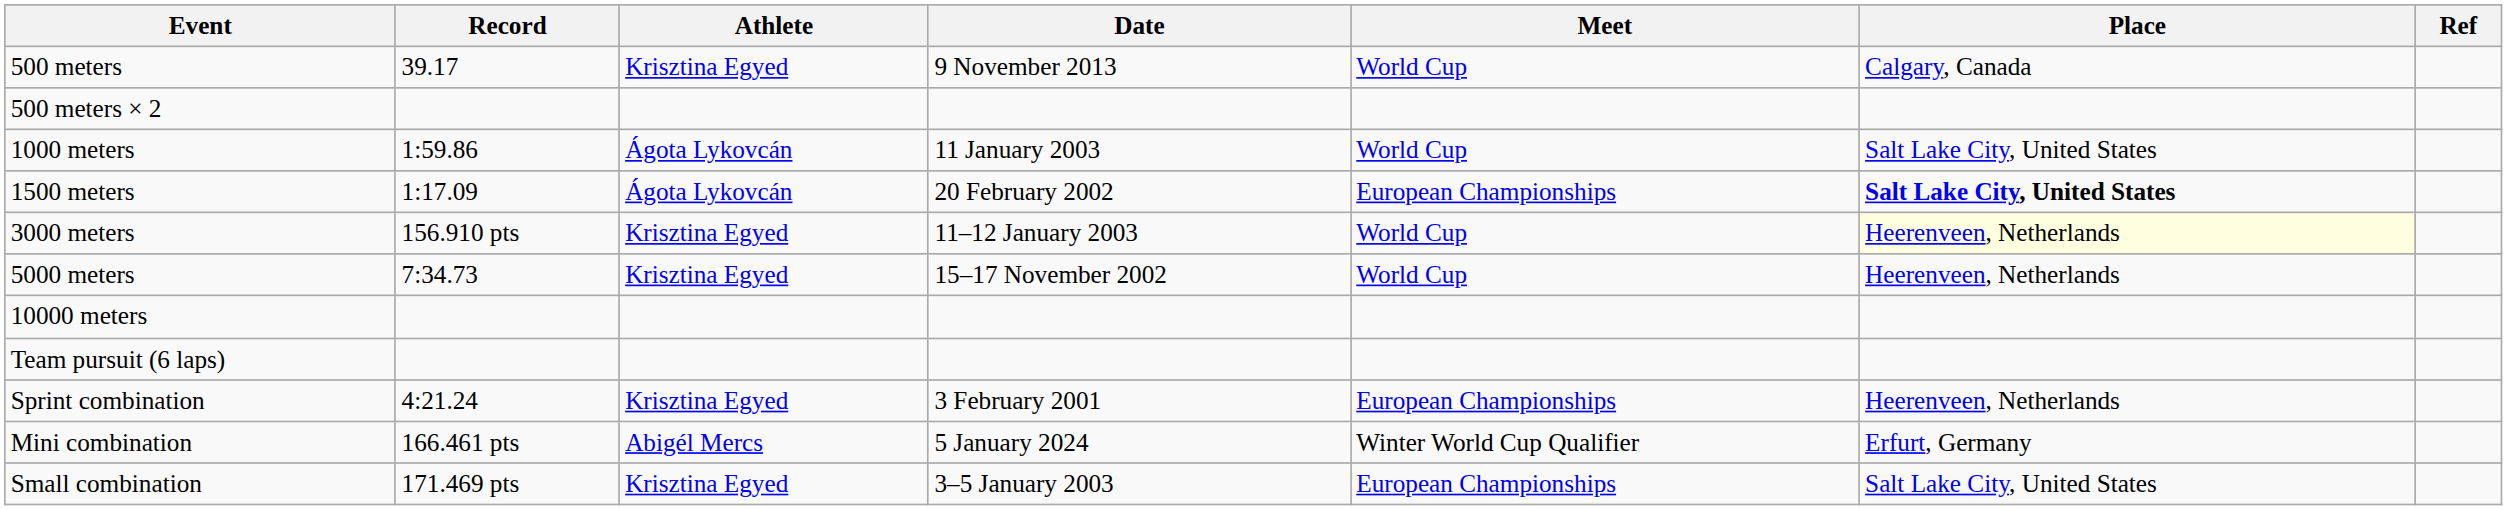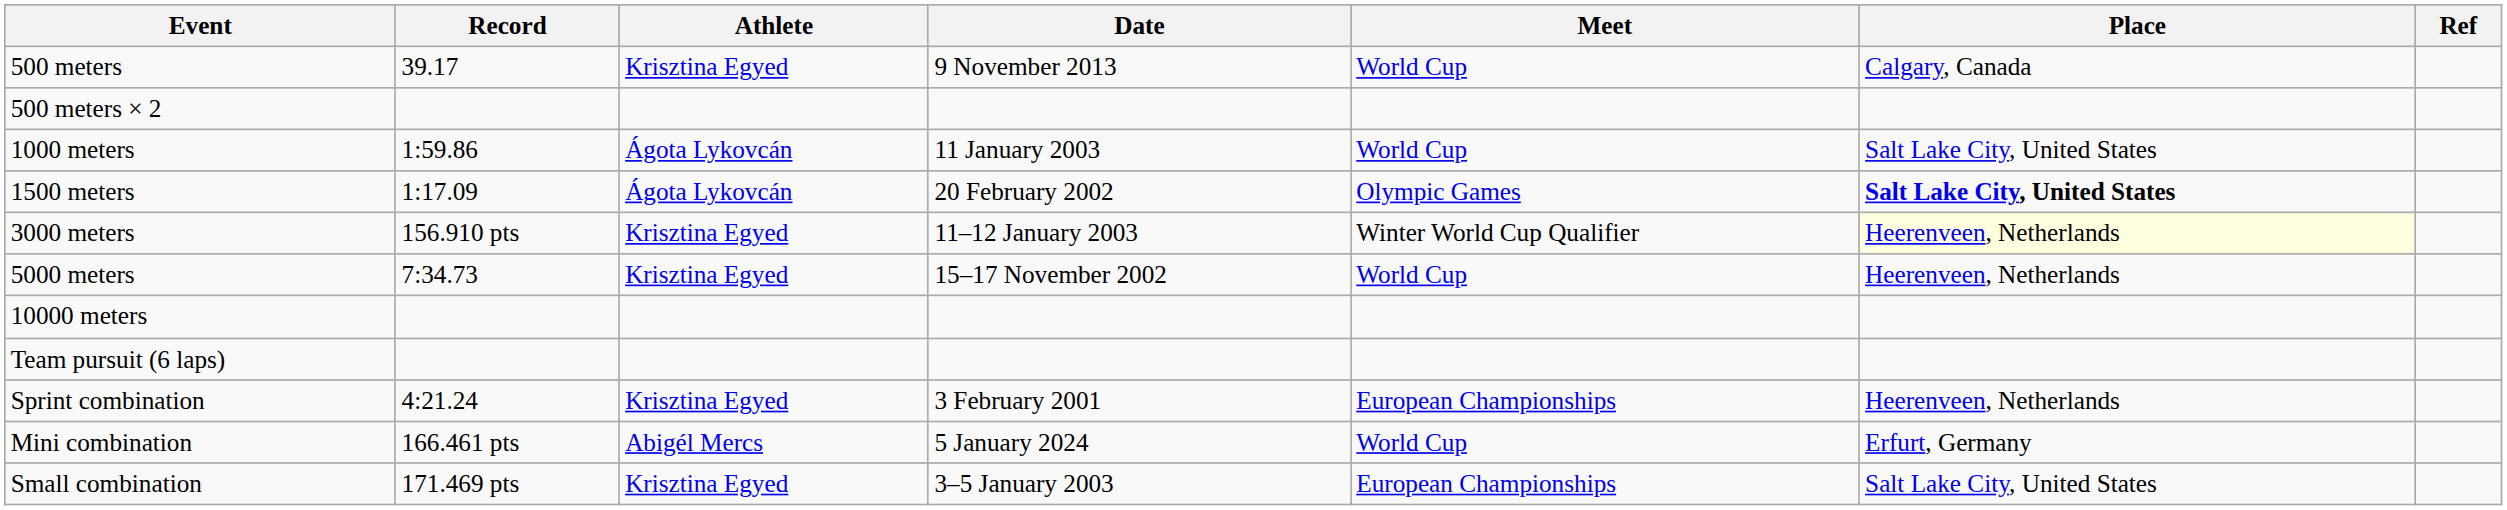1500 meters | Meet: European Championships -> Olympic Games
3000 meters | Meet: World Cup -> Winter World Cup Qualifier
Mini combination | Meet: Winter World Cup Qualifier -> World Cup
